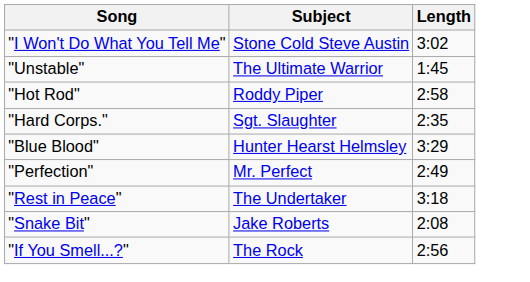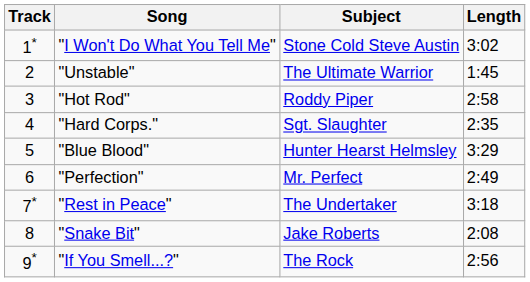+ column: Track | 1* | 2 | 3 | 4 | 5 | 6 | 7* | 8 | 9*
